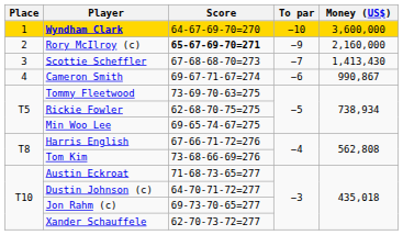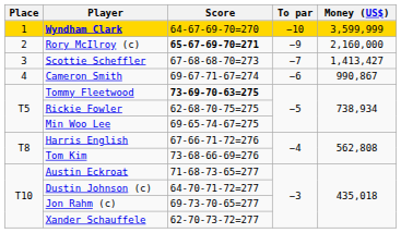Wyndham Clark | Money (US$): 3,600,000 -> 3,599,999
Scottie Scheffler | Money (US$): 1,413,430 -> 1,413,427
Tommy Fleetwood | Score: normal -> bold
